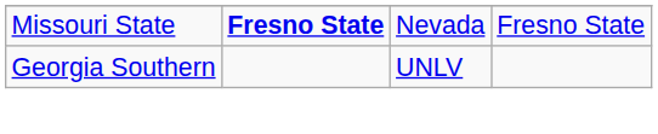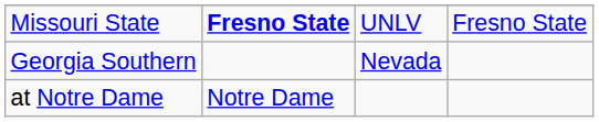Missouri State | column 3: Nevada -> UNLV
Georgia Southern | column 3: UNLV -> Nevada
+ row: at Notre Dame | Notre Dame
